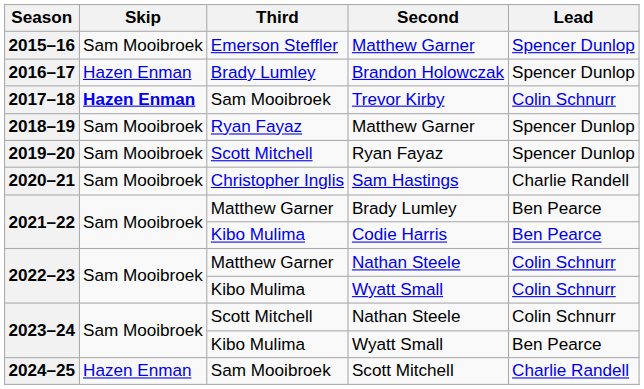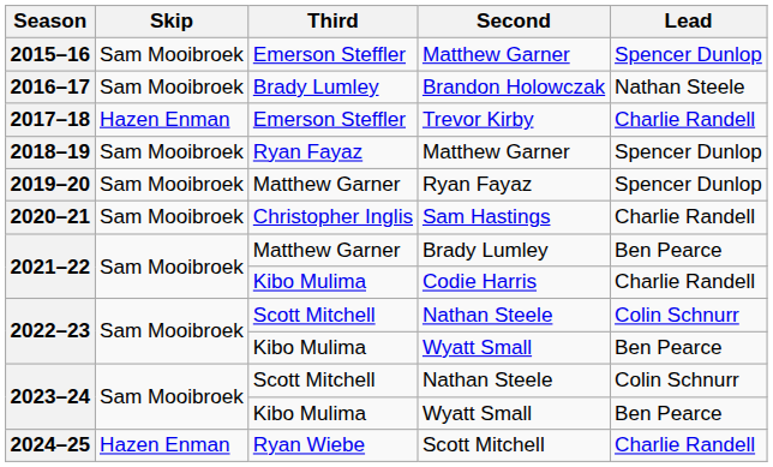2016–17 | Skip: Hazen Enman -> Sam Mooibroek
2016–17 | Lead: Spencer Dunlop -> Nathan Steele
2017–18 | Skip: bold -> normal
2017–18 | Third: Sam Mooibroek -> Emerson Steffler
2017–18 | Lead: Colin Schnurr -> Charlie Randell
2019–20 | Third: Scott Mitchell -> Matthew Garner
2021–22 / Codie Harris | Lead: Ben Pearce -> Charlie Randell
2022–23 / Nathan Steele | Third: Matthew Garner -> Scott Mitchell
2022–23 / Wyatt Small | Lead: Colin Schnurr -> Ben Pearce
2024–25 | Third: Sam Mooibroek -> Ryan Wiebe
